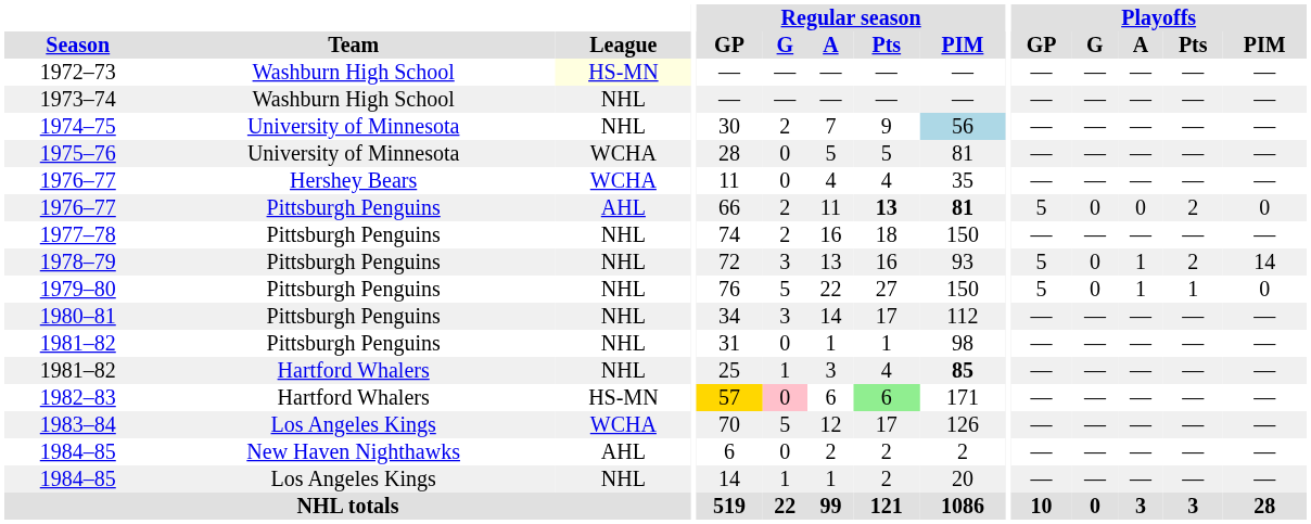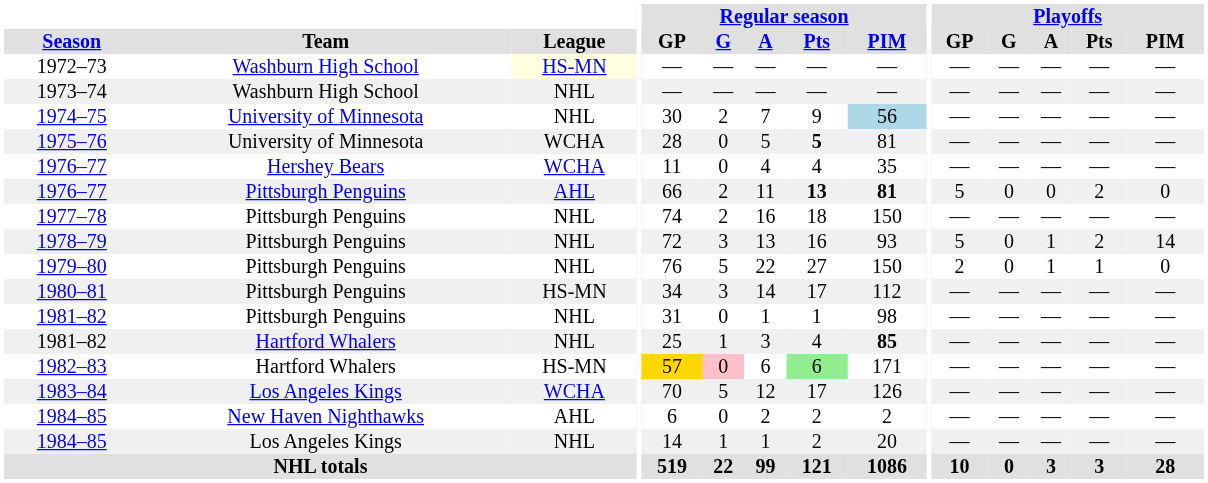1975–76 | Regular season / Pts: normal -> bold
1979–80 | Playoffs / GP: 5 -> 2
1980–81 | League: NHL -> HS-MN
